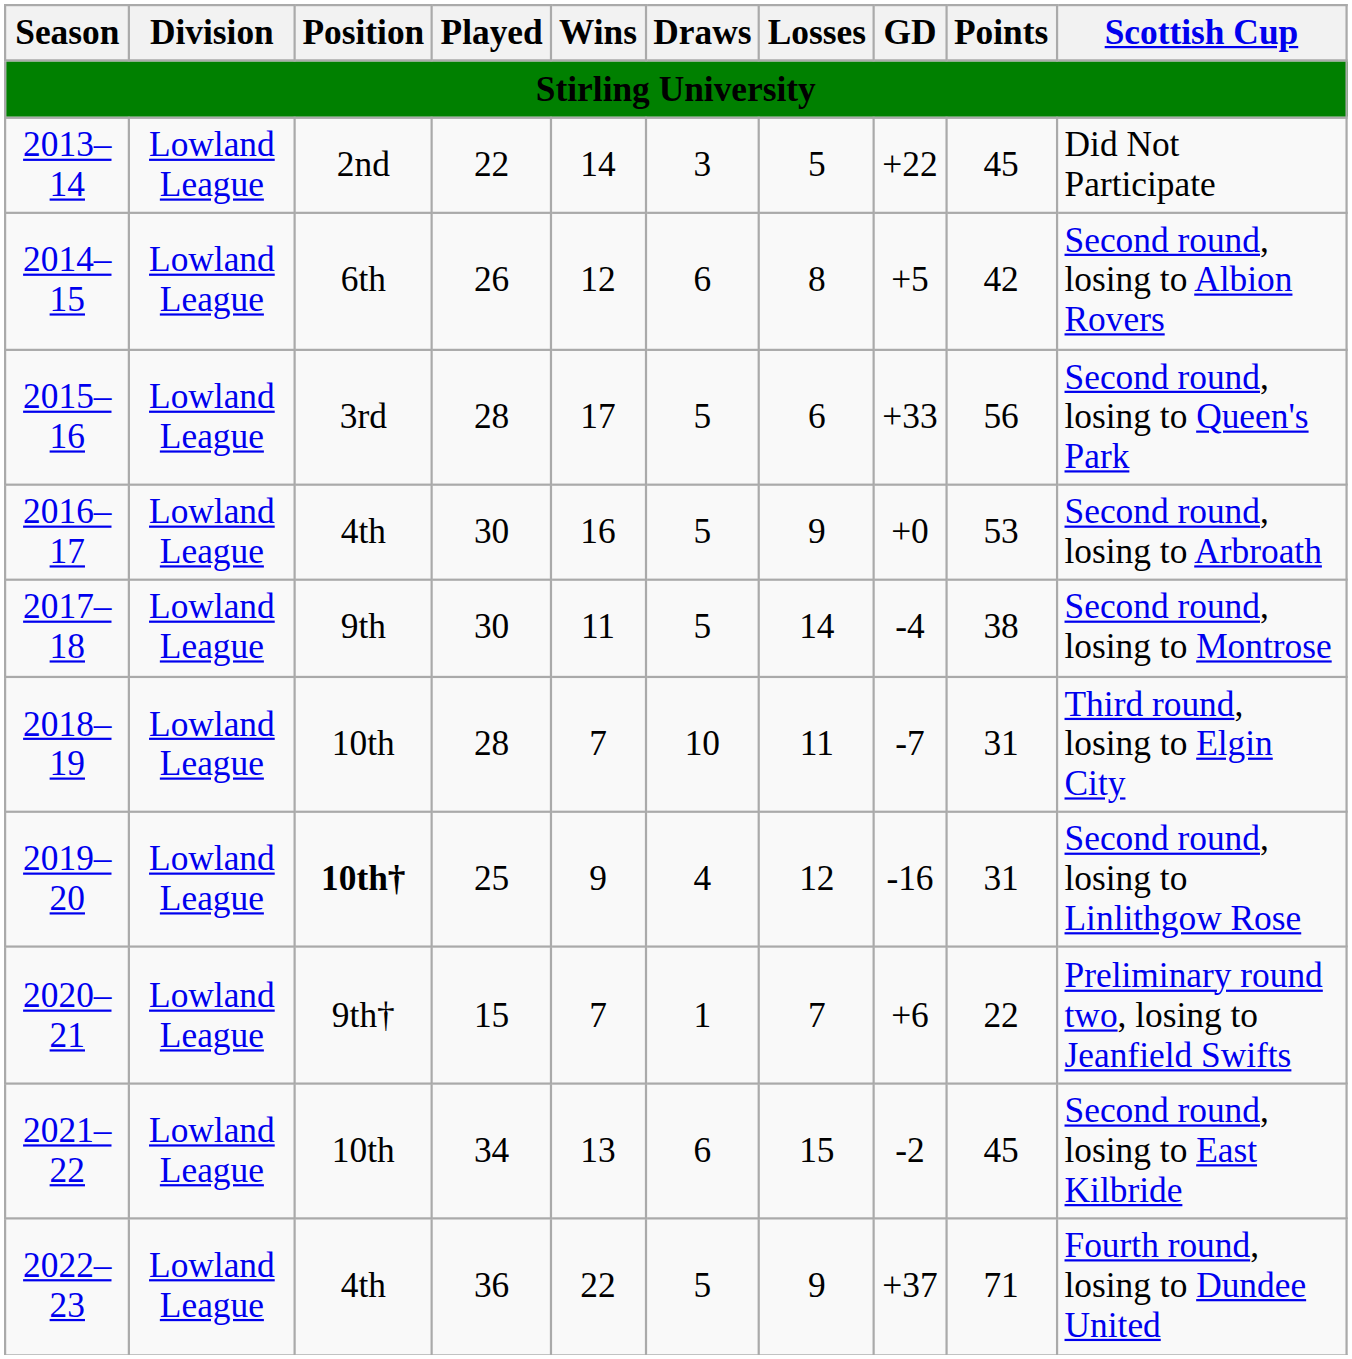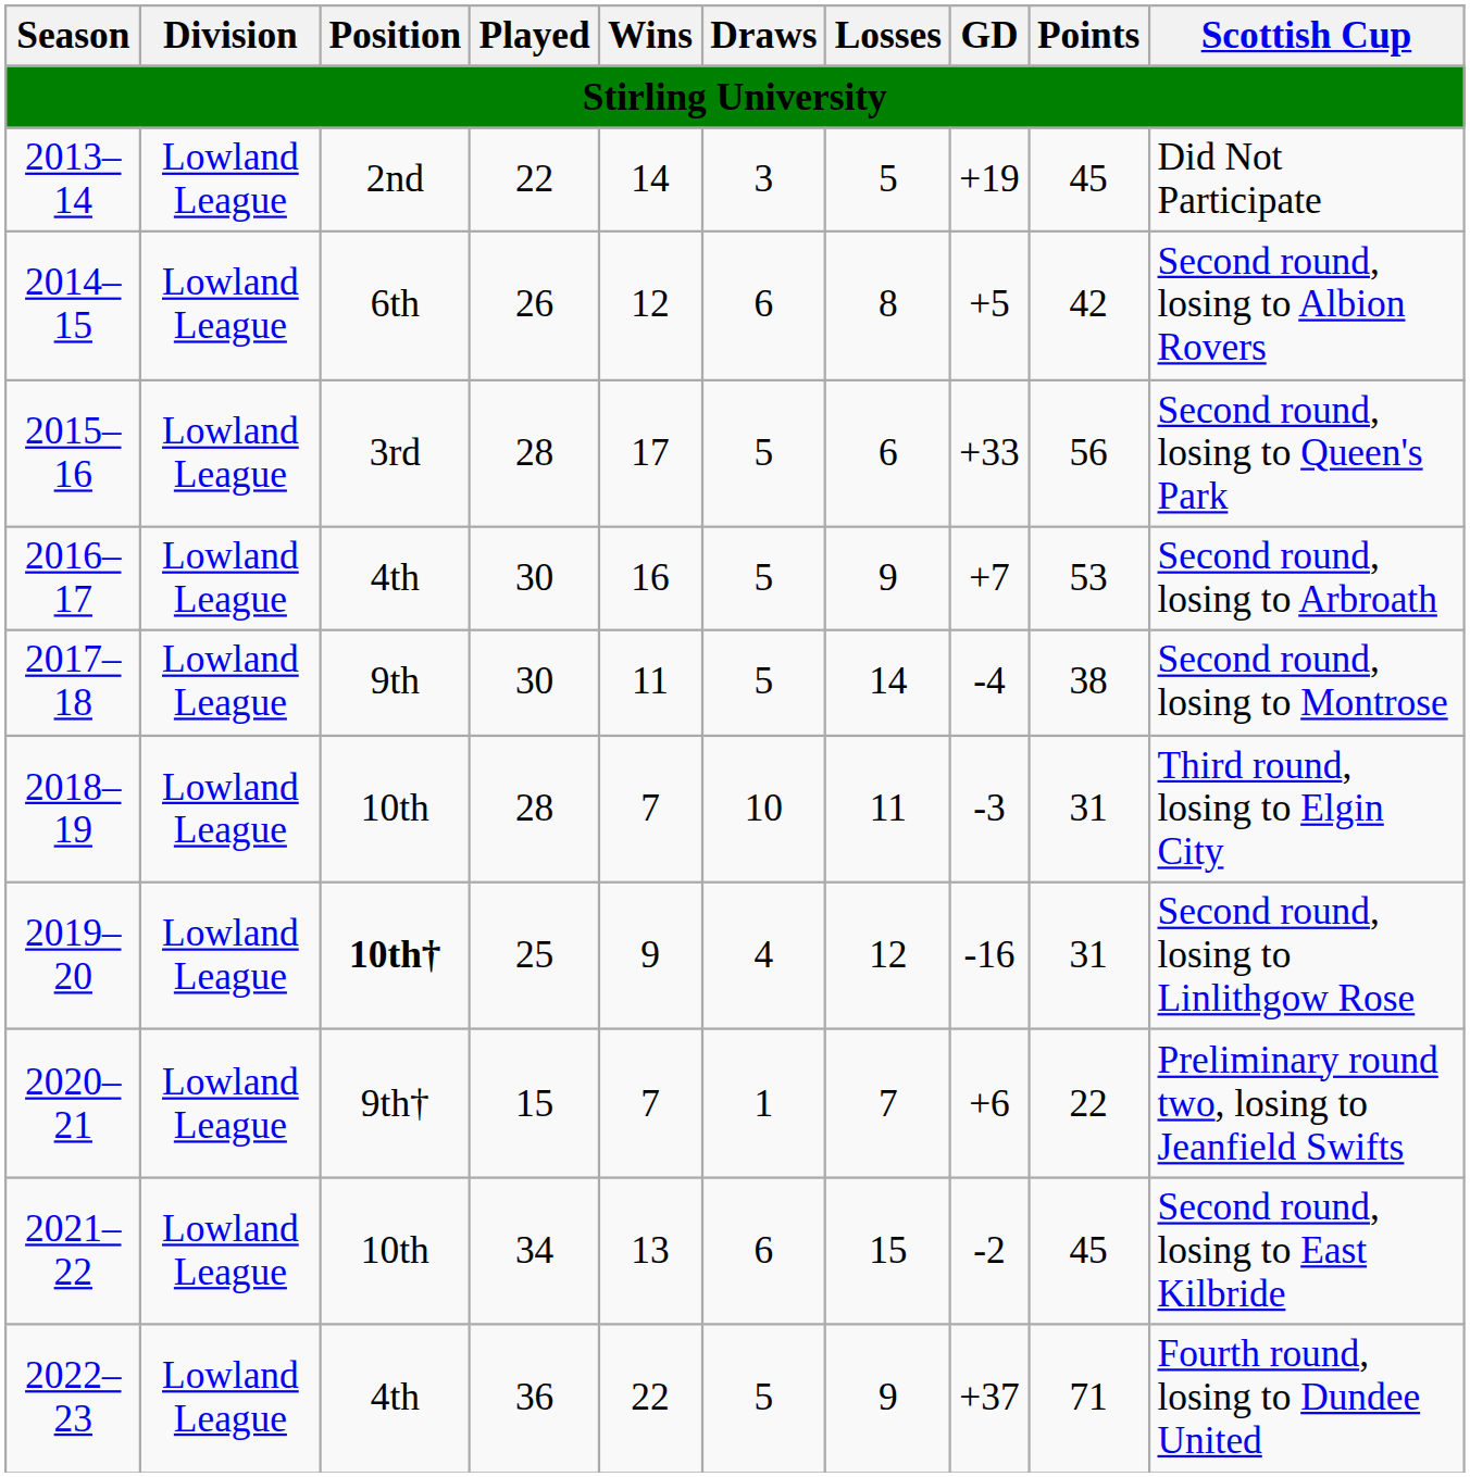2013–14 | GD: +22 -> +19
2016–17 | GD: +0 -> +7
2018–19 | GD: -7 -> -3
